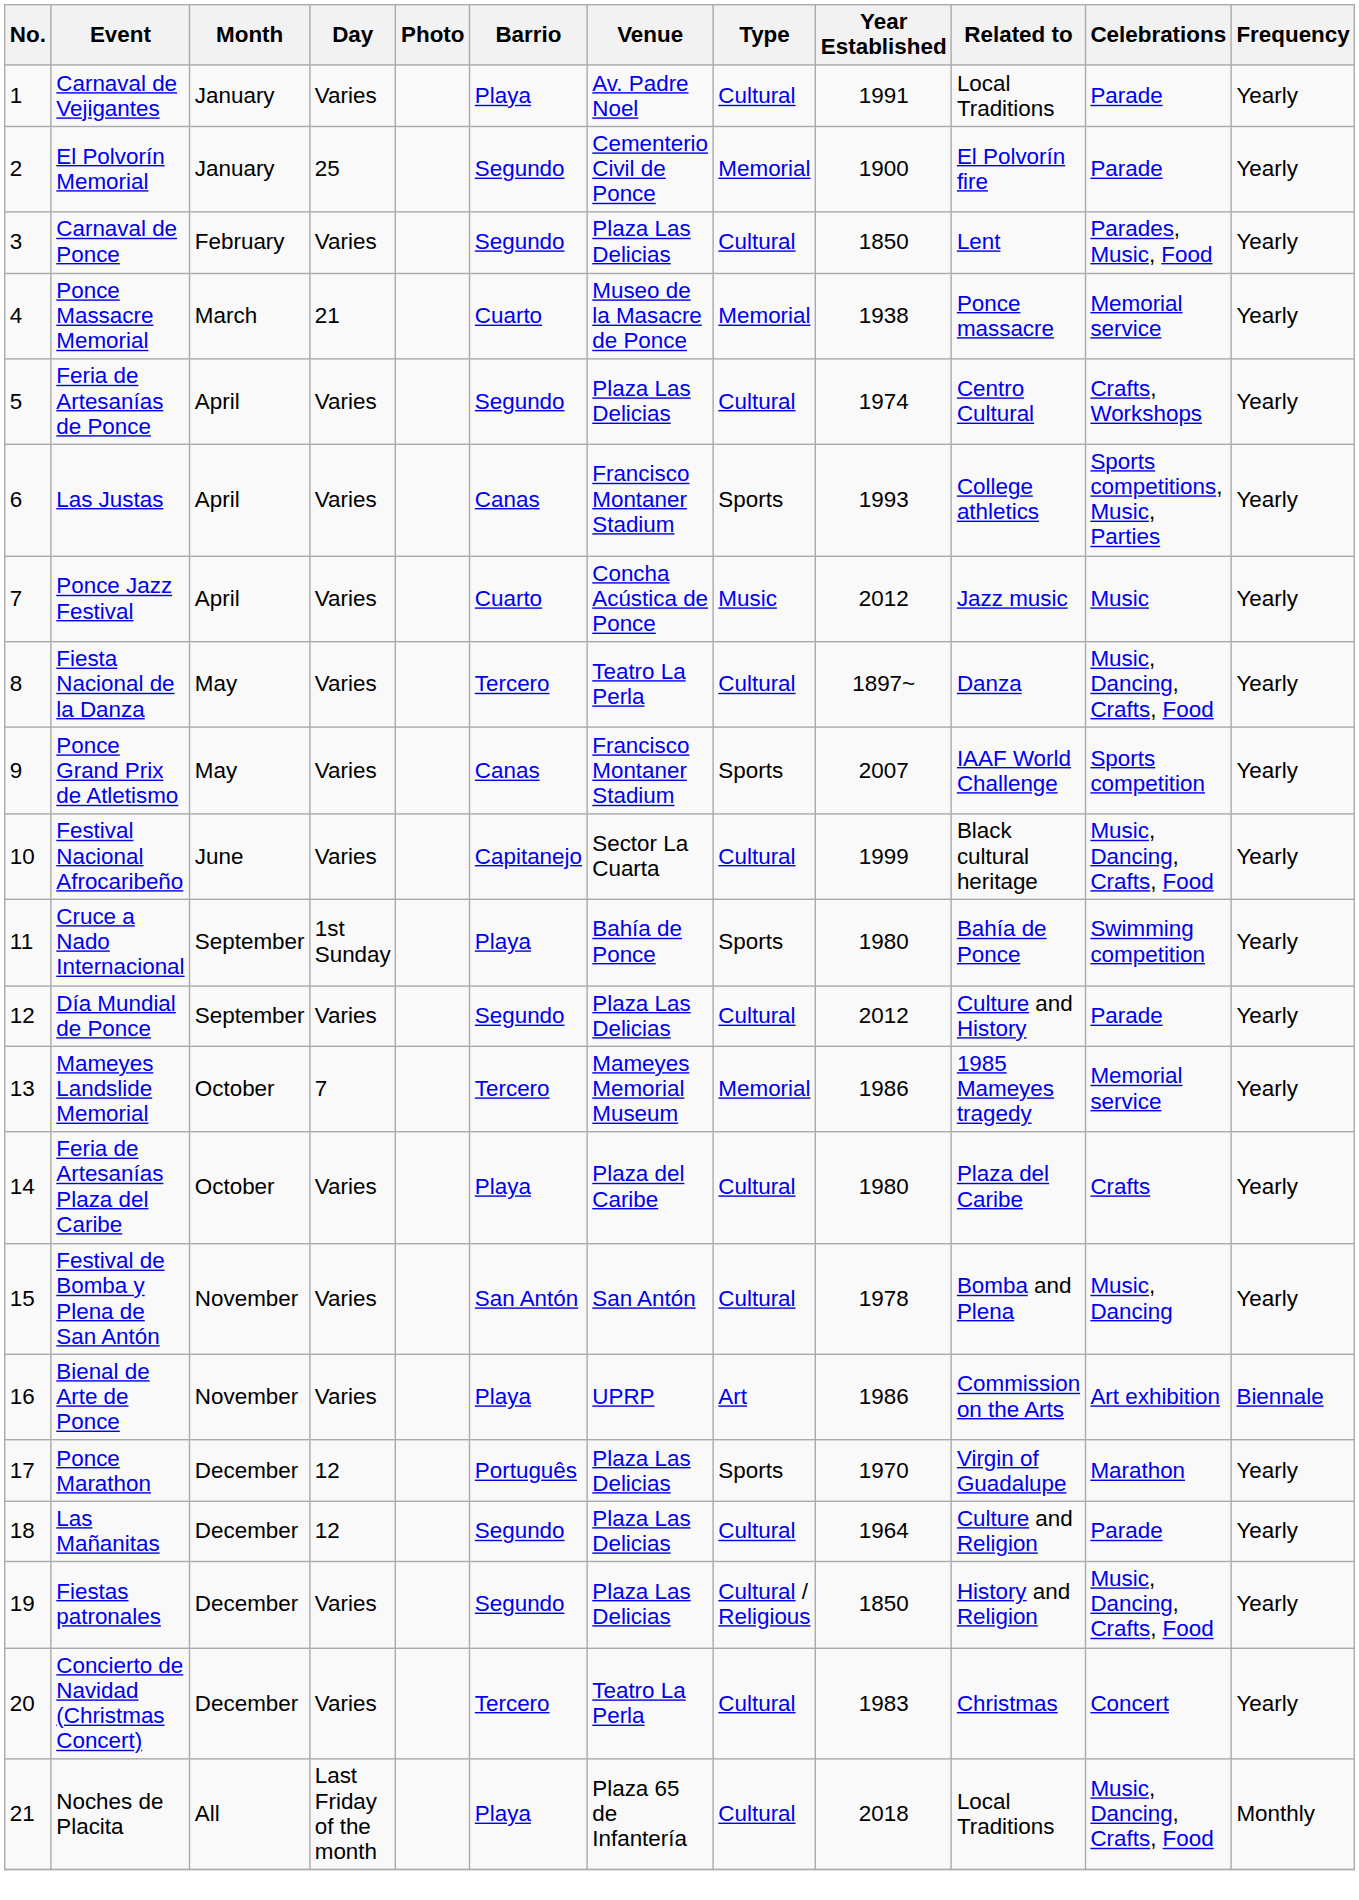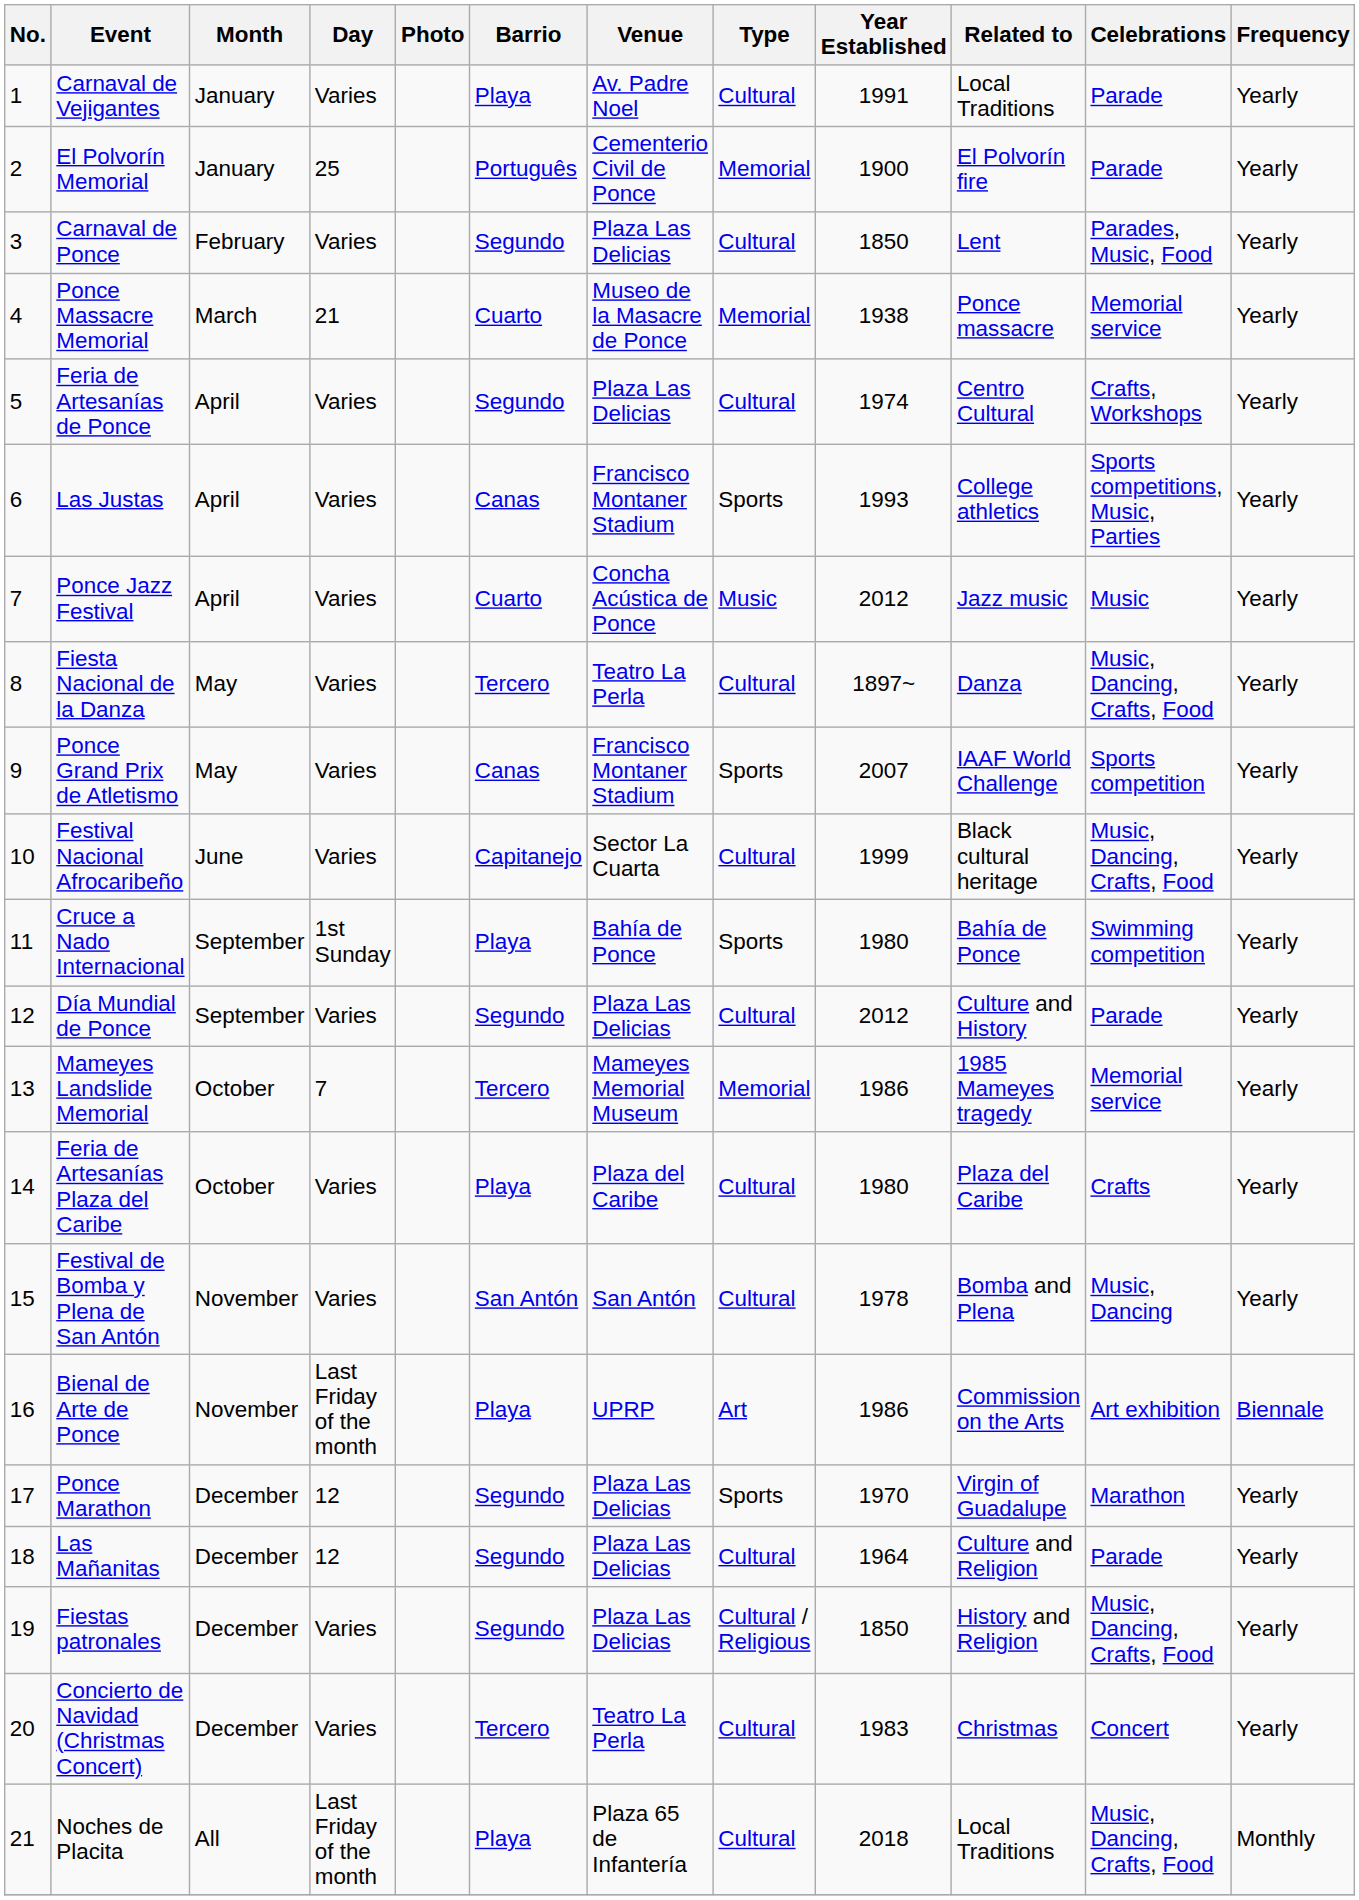El Polvorín Memorial | Barrio: Segundo -> Português
Bienal de Arte de Ponce | Day: Varies -> Last Friday of the month
Ponce Marathon | Barrio: Português -> Segundo
